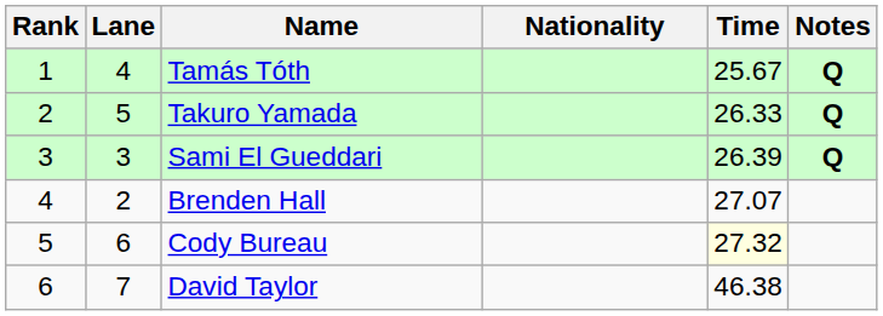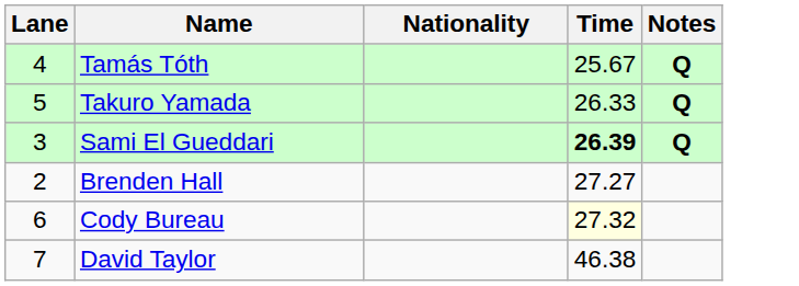- column: Rank | 1 | 2 | 3 | 4 | 5 | 6
Sami El Gueddari | Time: normal -> bold
Brenden Hall | Time: 27.07 -> 27.27
